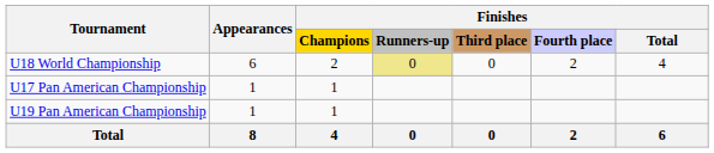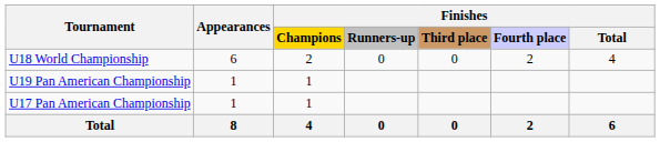U18 World Championship | Finishes / Runners-up: khaki background -> no background
rows swapped: U19 Pan American Championship <-> U17 Pan American Championship
